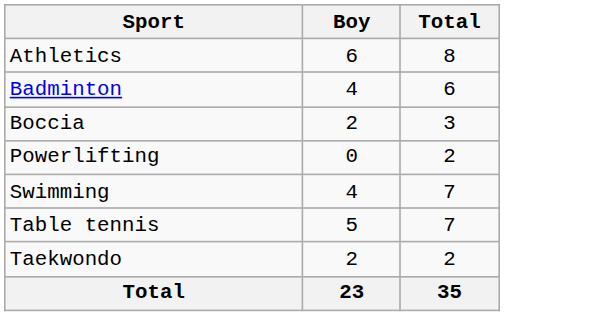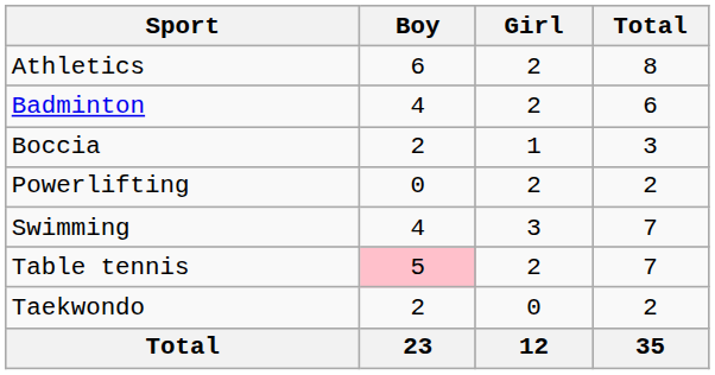+ column: Girl | 2 | 2 | 1 | 2 | 3 | 2 | 0 | 12
Table tennis | Boy: no background -> pink background
